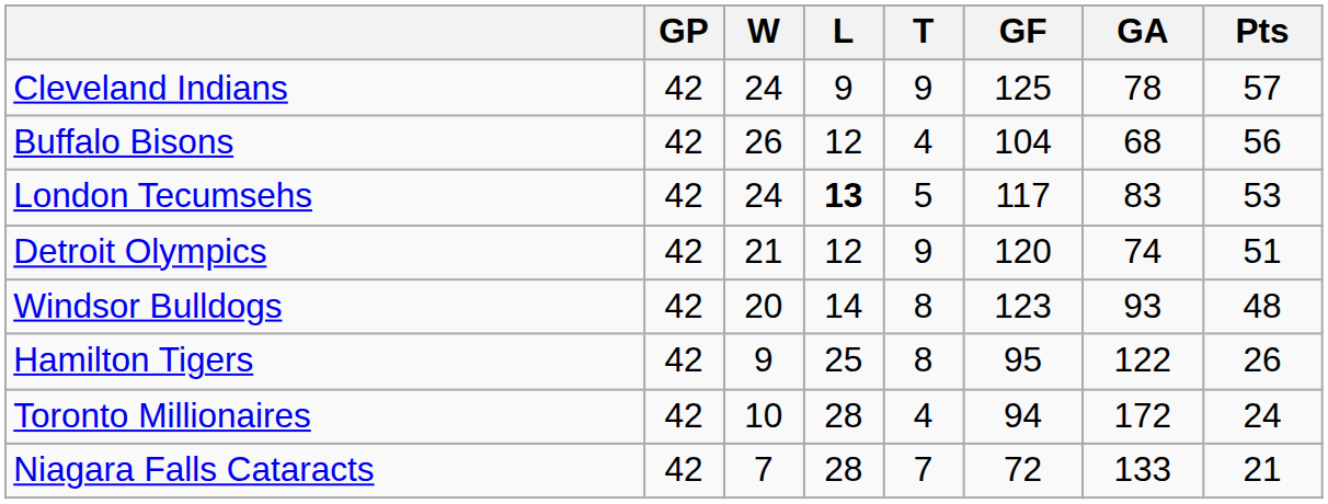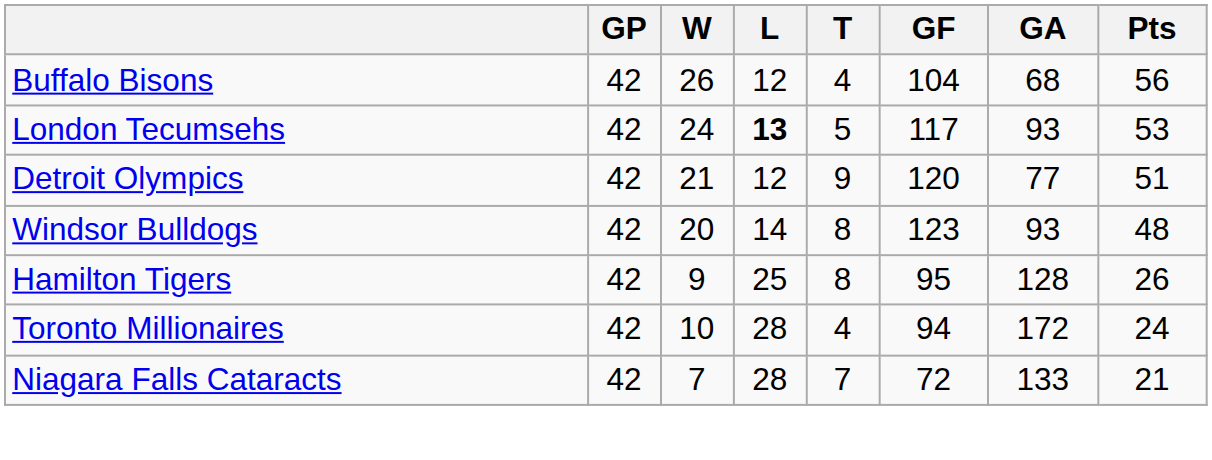- row: Cleveland Indians | 42 | 24 | 9 | 9 | 125 | 78 | 57
London Tecumsehs | GA: 83 -> 93
Detroit Olympics | GA: 74 -> 77
Hamilton Tigers | GA: 122 -> 128
